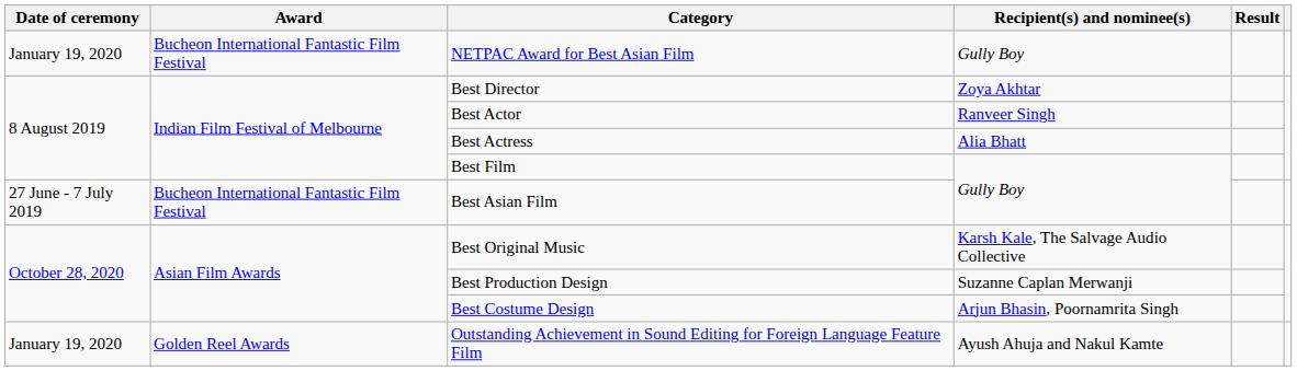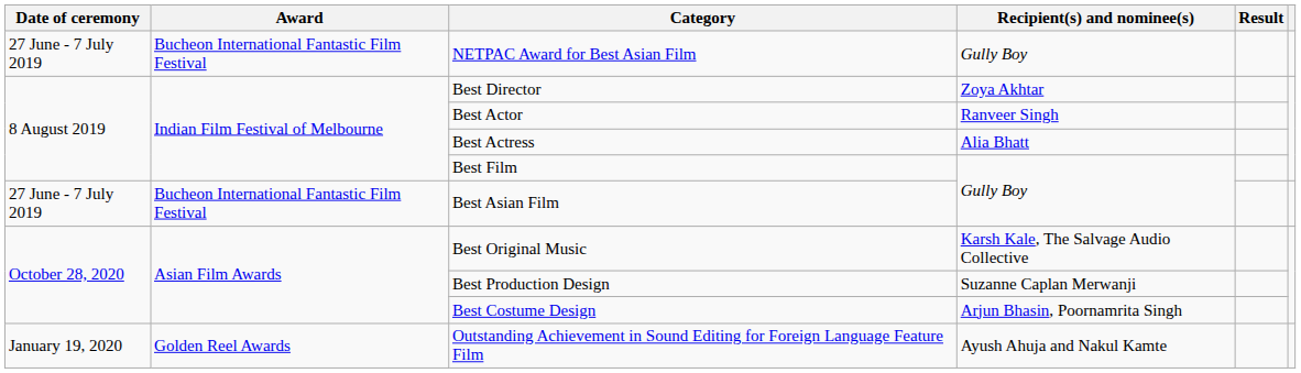NETPAC Award for Best Asian Film | Date of ceremony: January 19, 2020 -> 27 June - 7 July 2019
